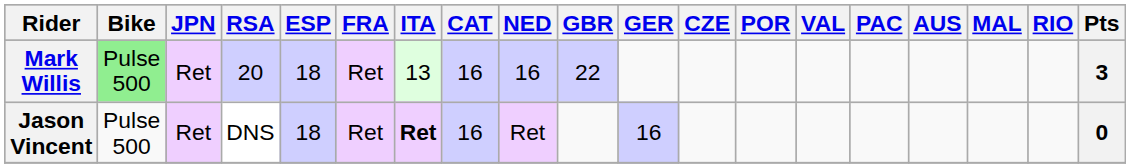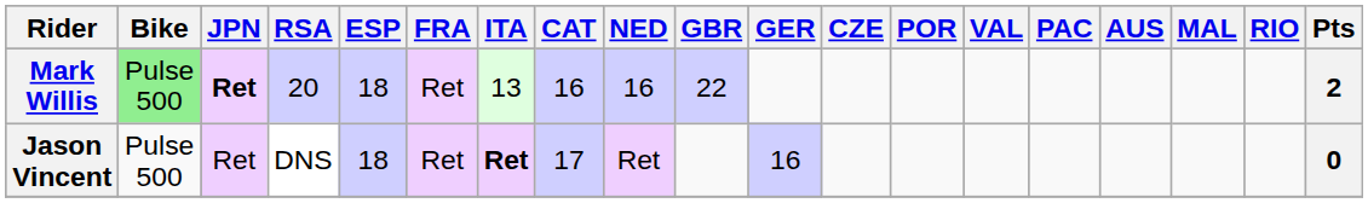Mark Willis | JPN: normal -> bold
Mark Willis | Pts: 3 -> 2
Jason Vincent | CAT: 16 -> 17
